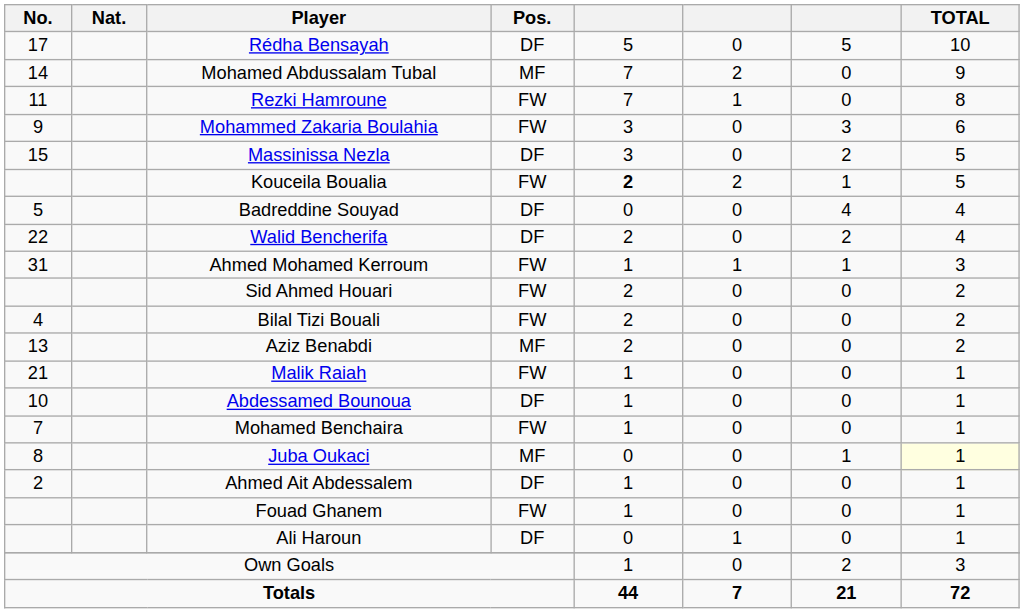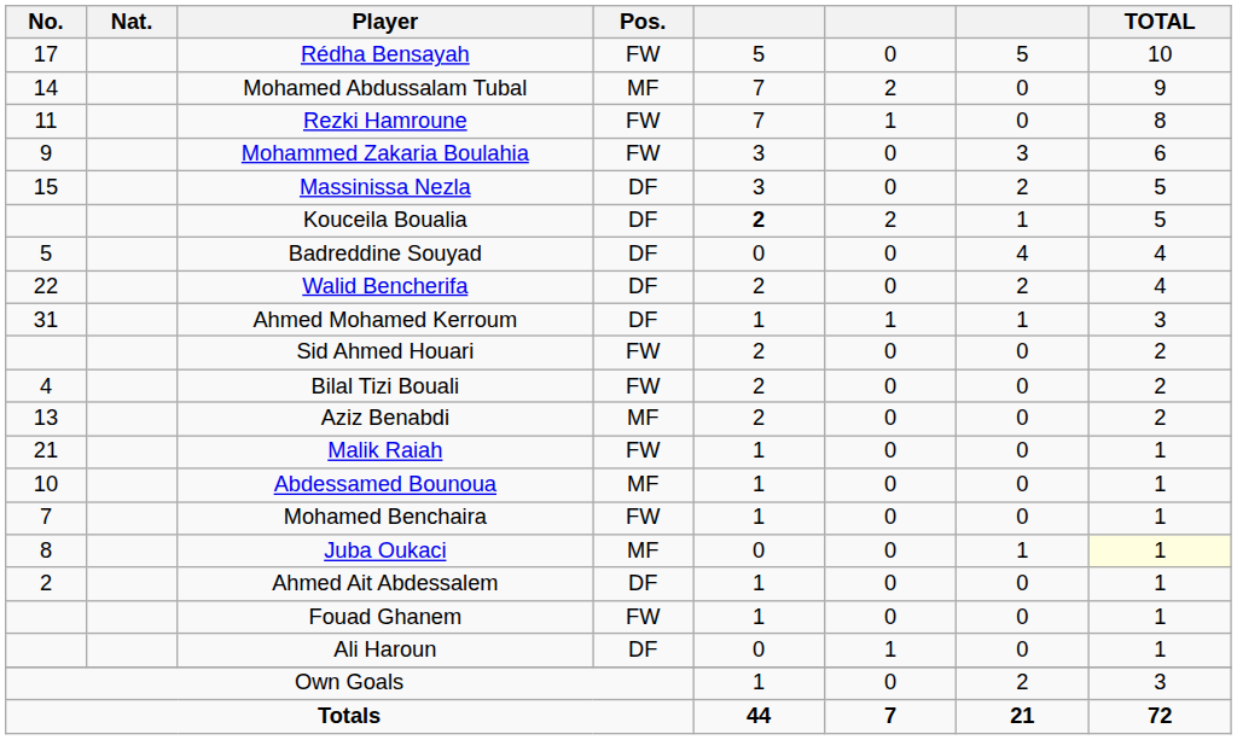Rédha Bensayah | Pos.: DF -> FW
Kouceila Boualia | Pos.: FW -> DF
Ahmed Mohamed Kerroum | Pos.: FW -> DF
Abdessamed Bounoua | Pos.: DF -> MF
